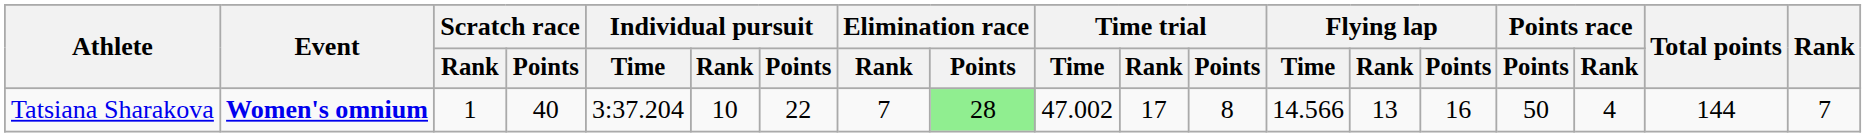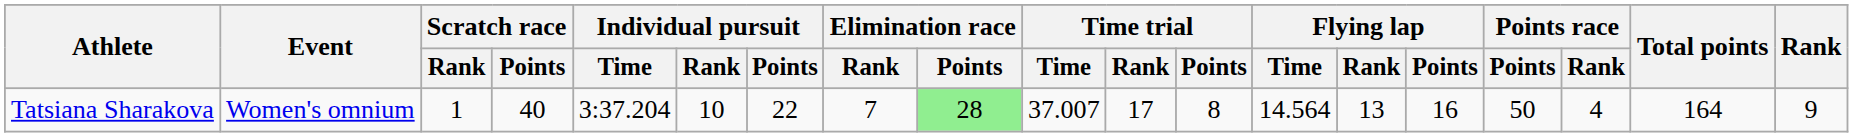Tatsiana Sharakova | Event: bold -> normal
Tatsiana Sharakova | Time trial / Time: 47.002 -> 37.007
Tatsiana Sharakova | Flying lap / Time: 14.566 -> 14.564
Tatsiana Sharakova | Total points: 144 -> 164
Tatsiana Sharakova | Rank: 7 -> 9
